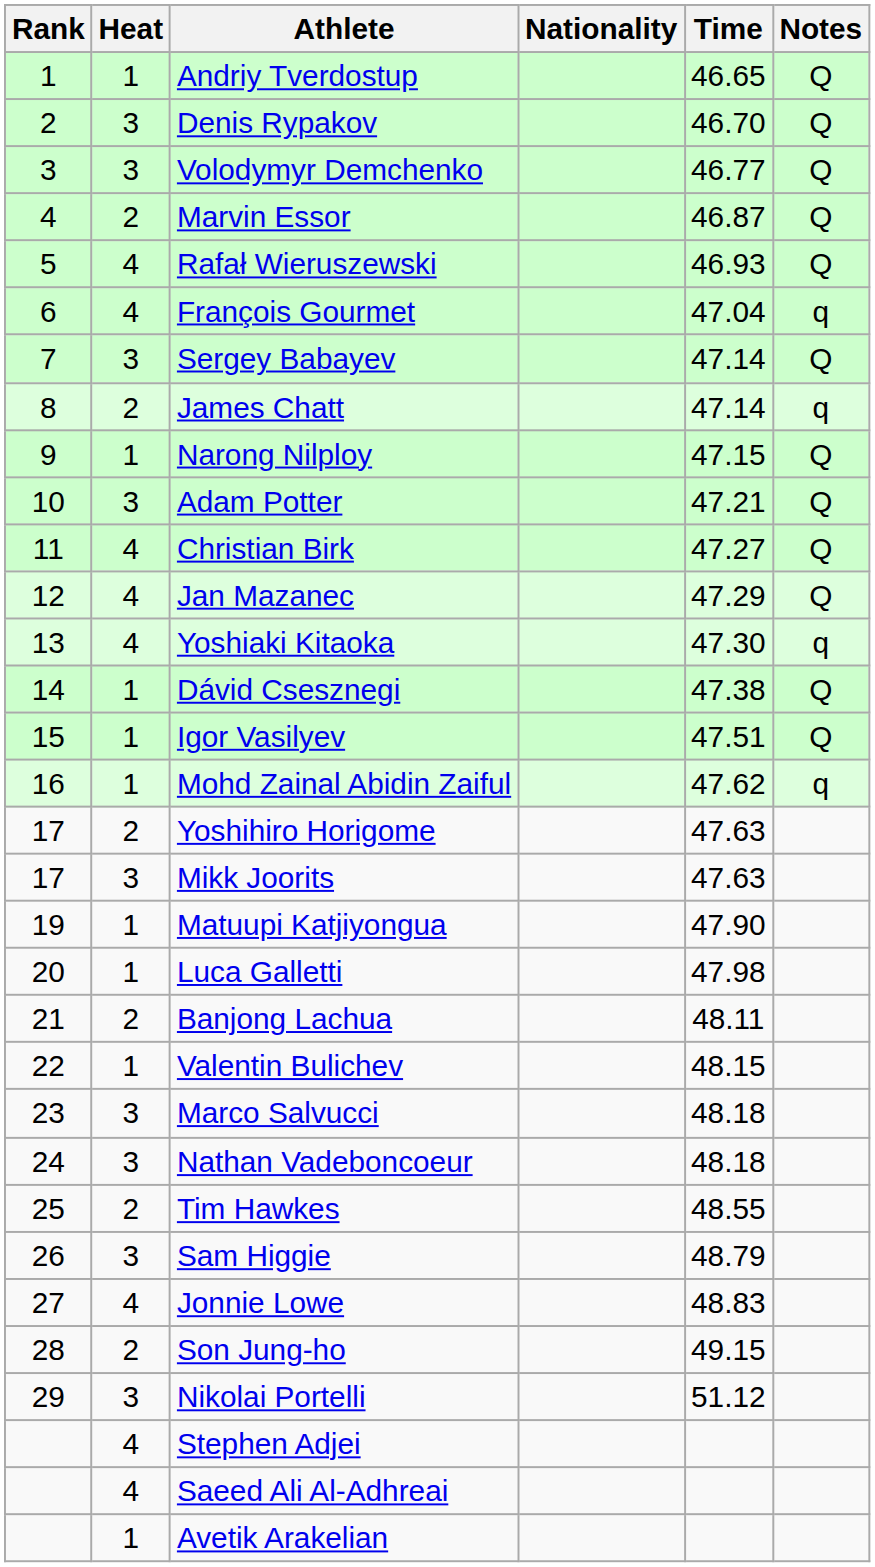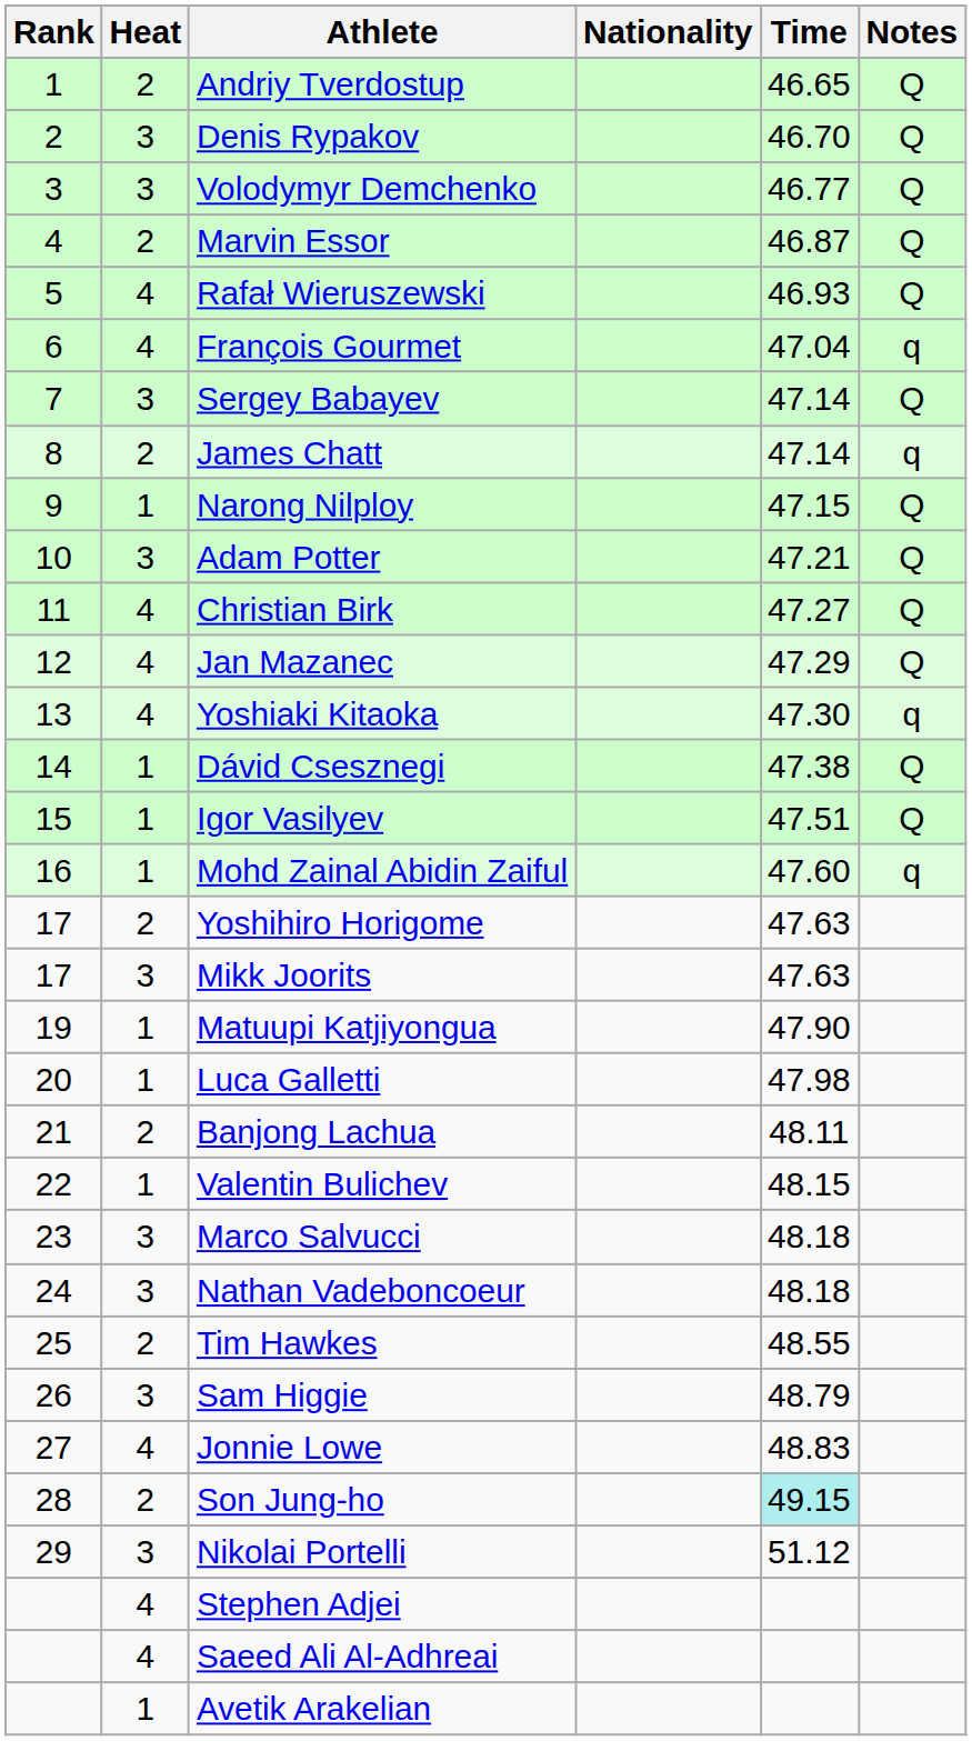Andriy Tverdostup | Heat: 1 -> 2
Mohd Zainal Abidin Zaiful | Time: 47.62 -> 47.60
Son Jung-ho | Time: no background -> paleturquoise background
